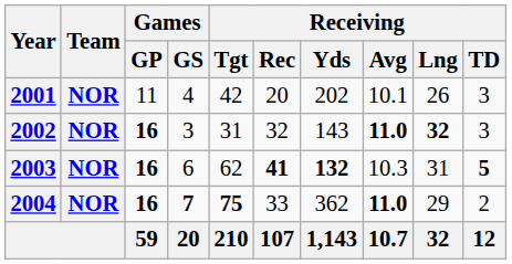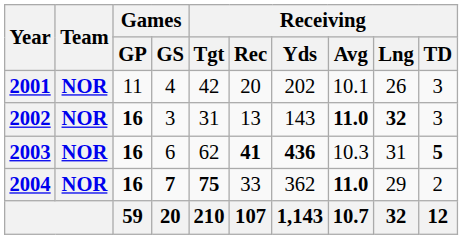2002 | Receiving / Rec: 32 -> 13
2003 | Receiving / Yds: 132 -> 436
